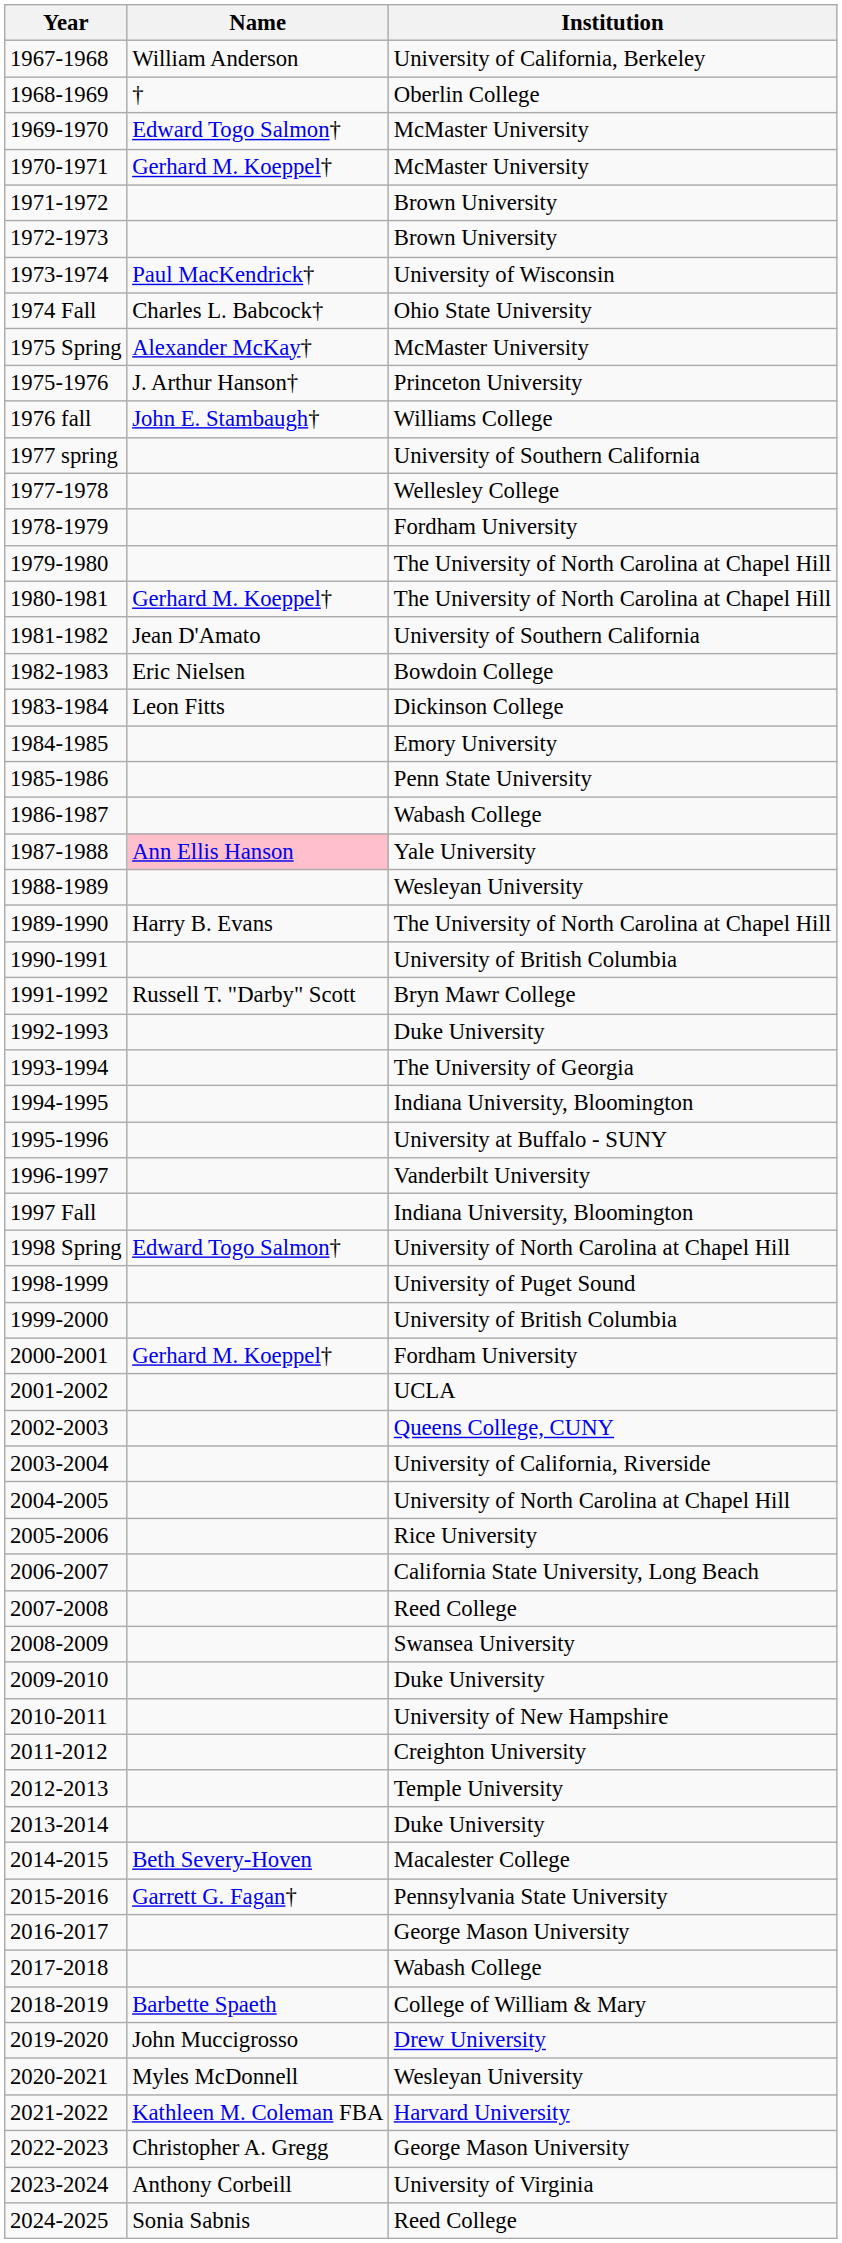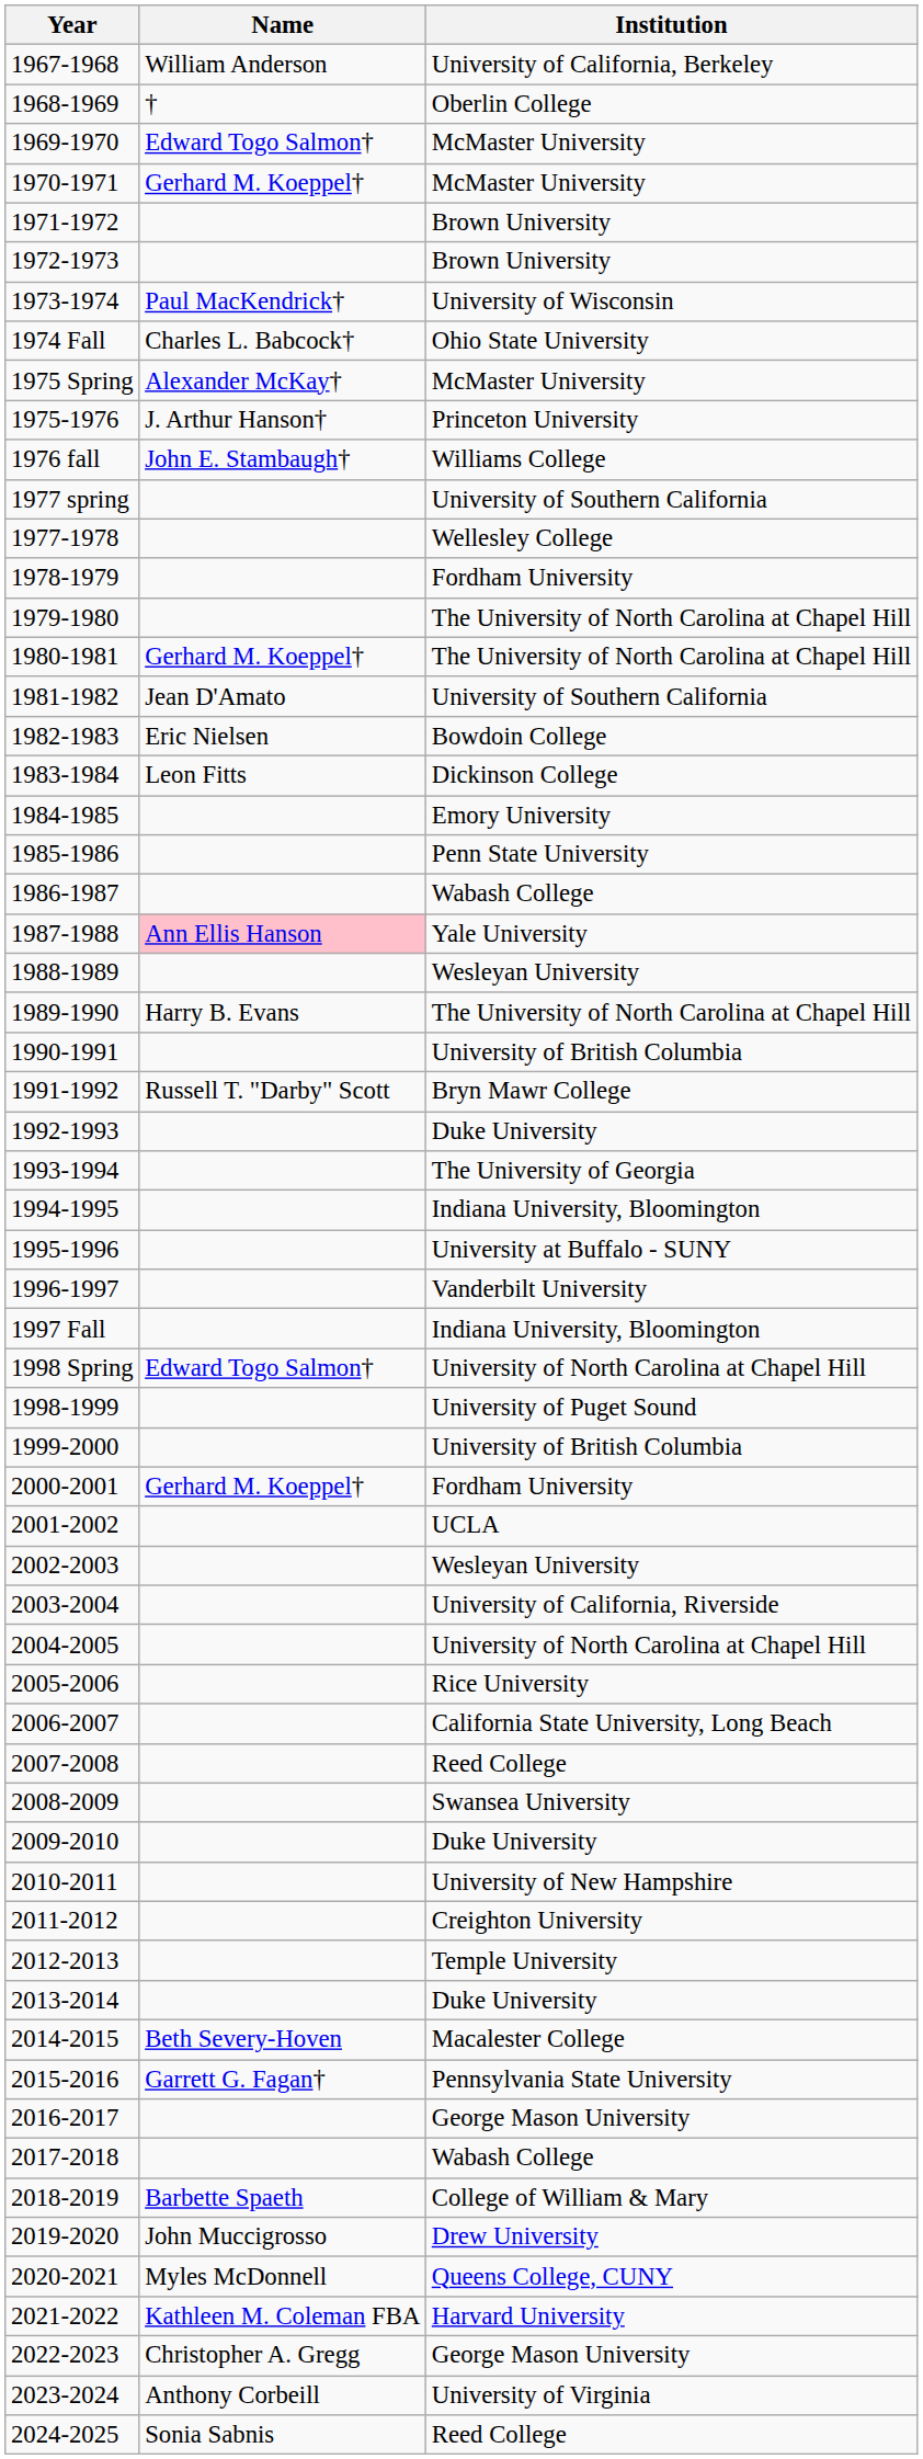2002-2003 | Institution: Queens College, CUNY -> Wesleyan University
2020-2021 | Institution: Wesleyan University -> Queens College, CUNY
